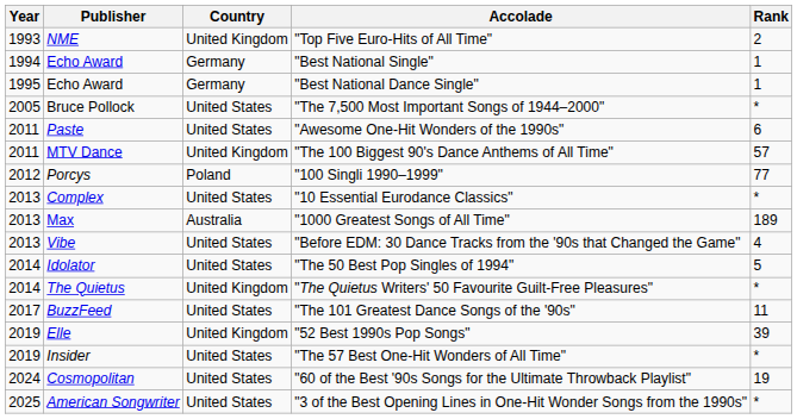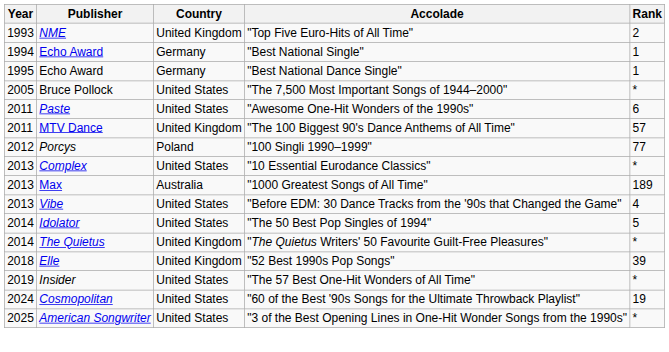- row: 2017 | BuzzFeed | United States | "The 101 Greatest Dance Songs of the '90s" | 11
"52 Best 1990s Pop Songs" | Year: 2019 -> 2018
